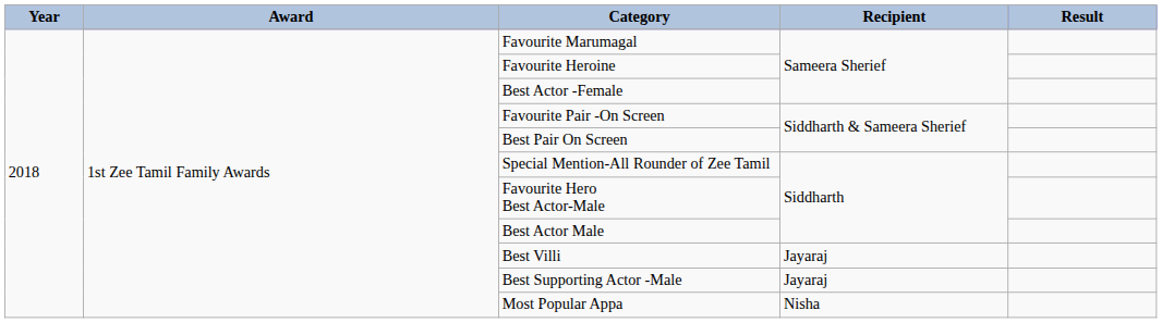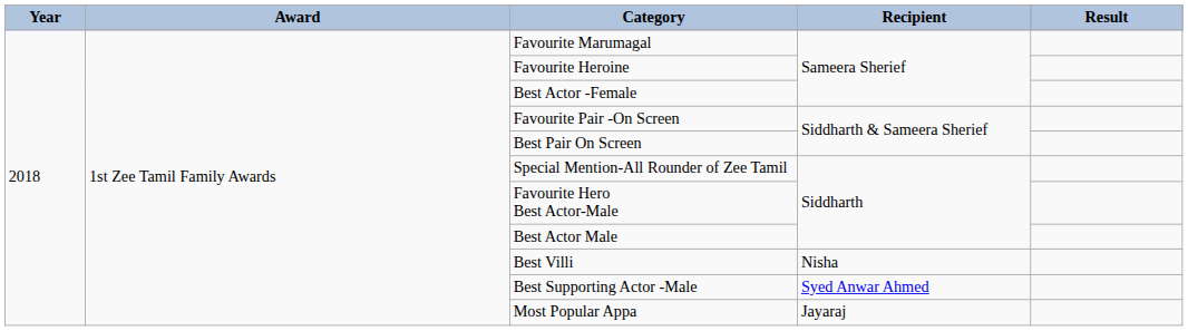Best Villi | Recipient: Jayaraj -> Nisha
Best Supporting Actor -Male | Recipient: Jayaraj -> Syed Anwar Ahmed
Most Popular Appa | Recipient: Nisha -> Jayaraj
